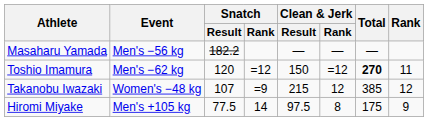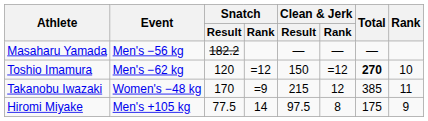Toshio Imamura | Rank: 11 -> 10
Takanobu Iwazaki | Snatch / Result: 107 -> 170
Takanobu Iwazaki | Rank: 12 -> 11
